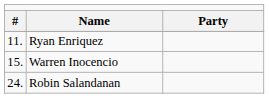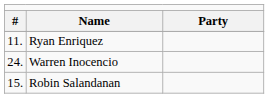Warren Inocencio | column 1: 15. -> 24.
Robin Salandanan | column 1: 24. -> 15.
